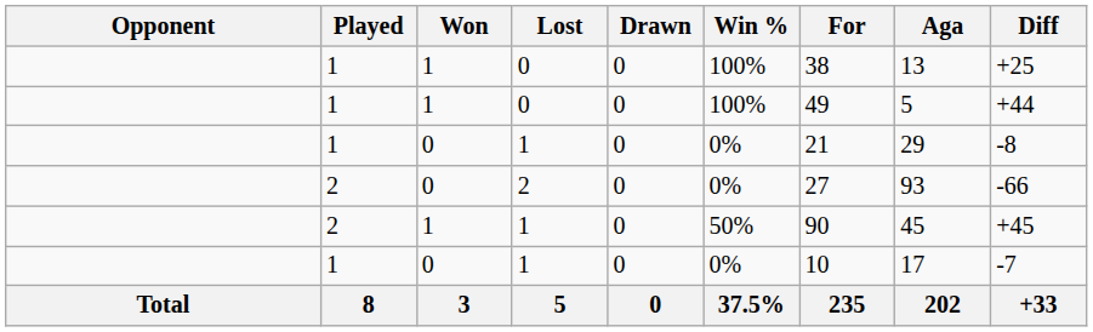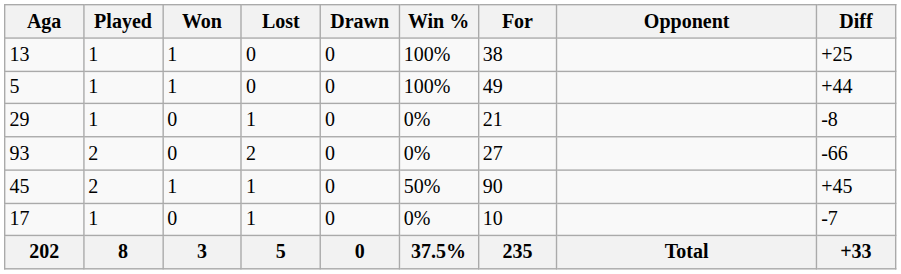columns swapped: Opponent <-> Aga
